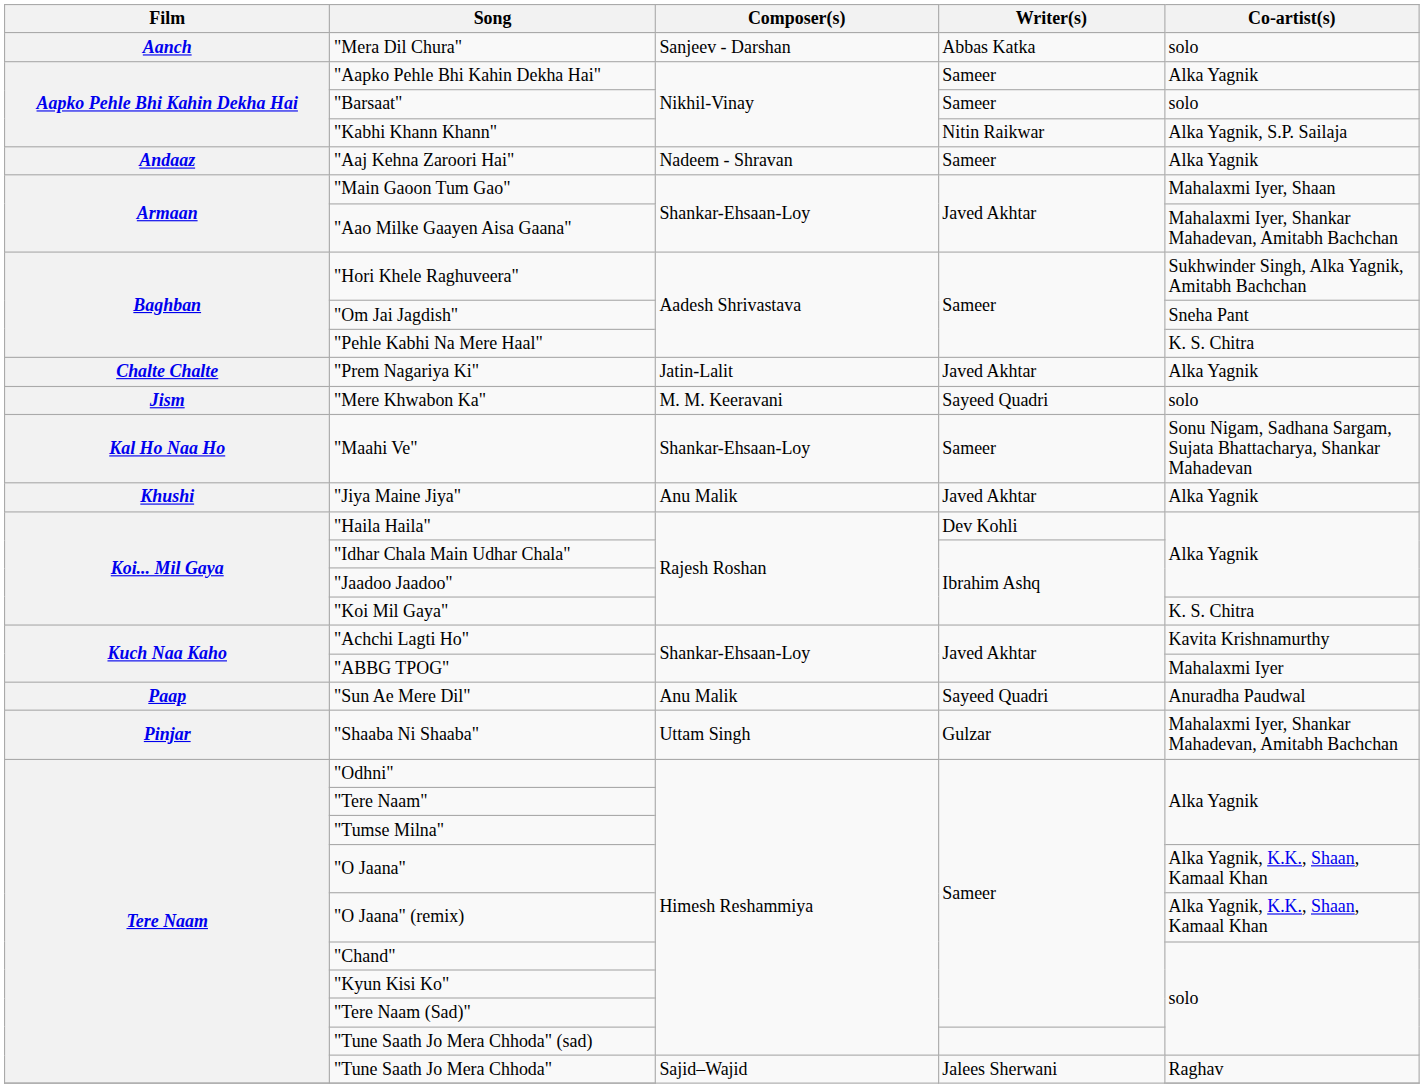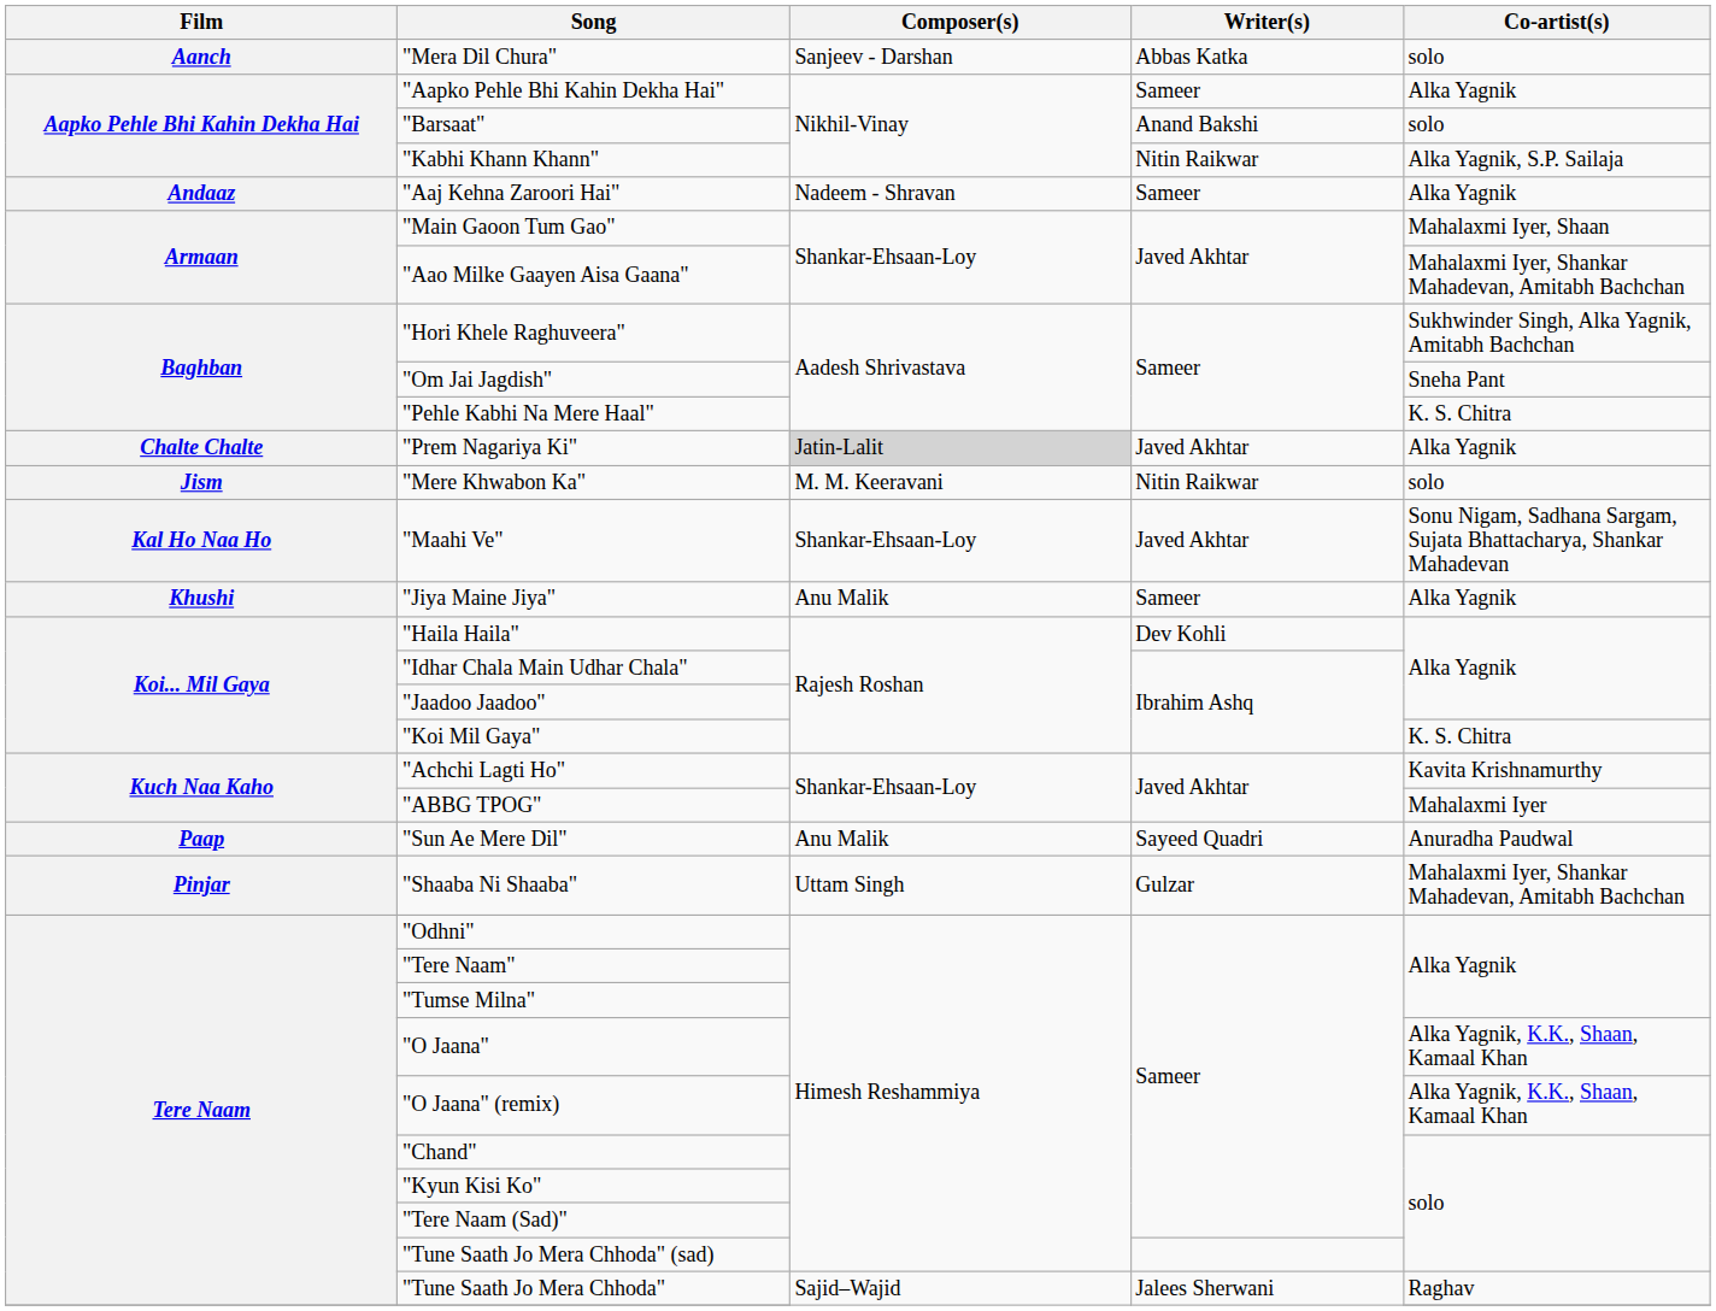"Barsaat" | Writer(s): Sameer -> Anand Bakshi
"Prem Nagariya Ki" | Composer(s): no background -> lightgrey background
"Mere Khwabon Ka" | Writer(s): Sayeed Quadri -> Nitin Raikwar
"Maahi Ve" | Writer(s): Sameer -> Javed Akhtar
"Jiya Maine Jiya" | Writer(s): Javed Akhtar -> Sameer
